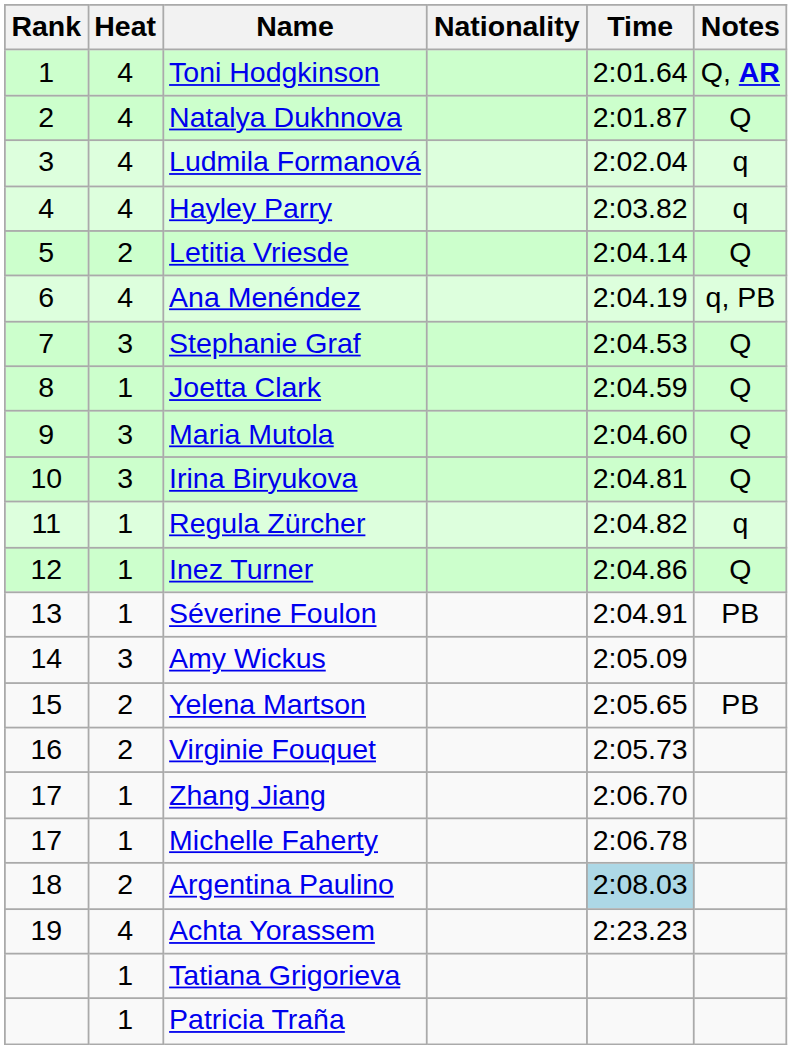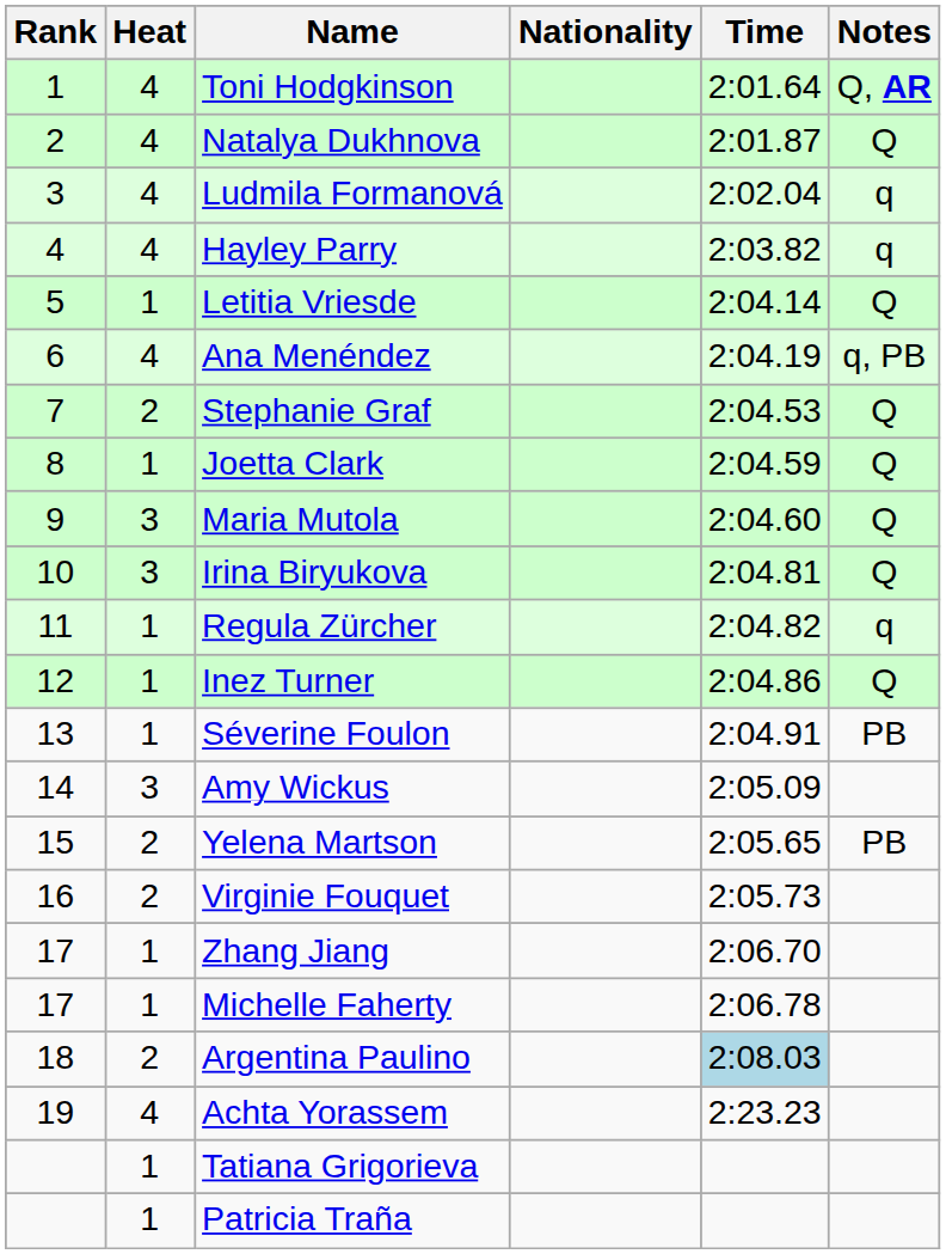Letitia Vriesde | Heat: 2 -> 1
Stephanie Graf | Heat: 3 -> 2
